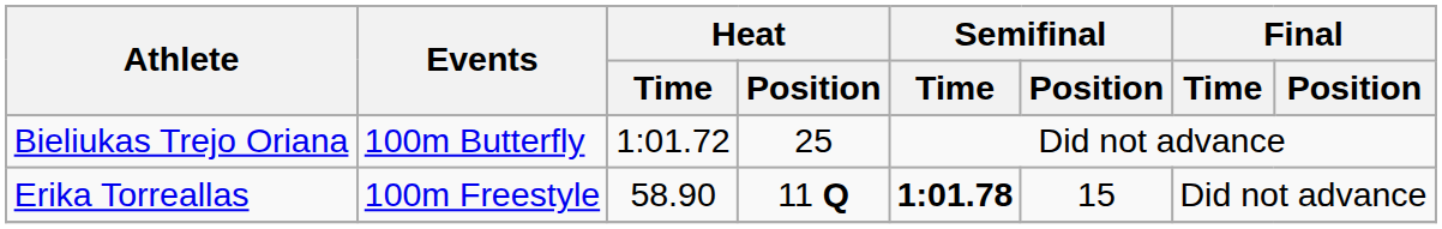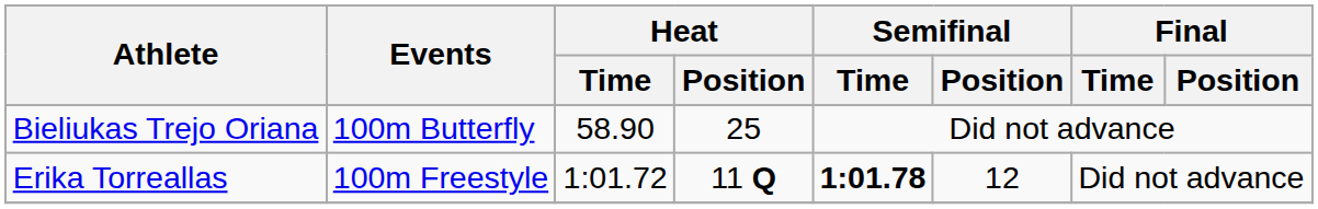Bieliukas Trejo Oriana | Heat / Time: 1:01.72 -> 58.90
Erika Torreallas | Heat / Time: 58.90 -> 1:01.72
Erika Torreallas | Semifinal / Position: 15 -> 12
